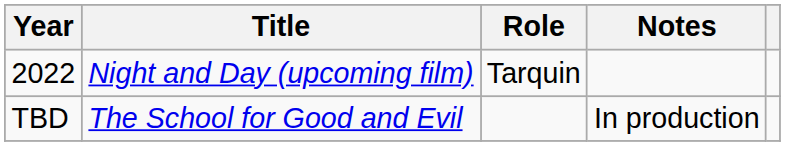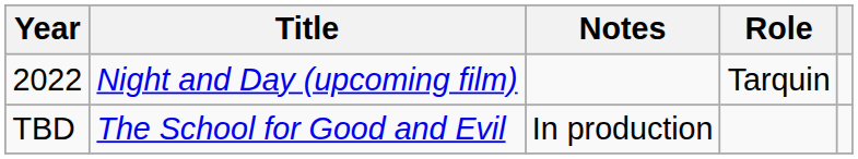columns swapped: Role <-> Notes
